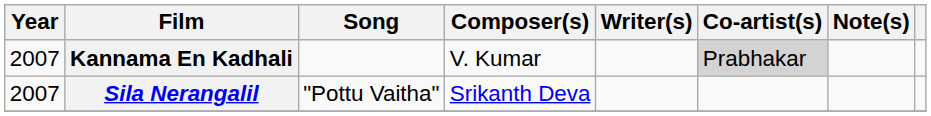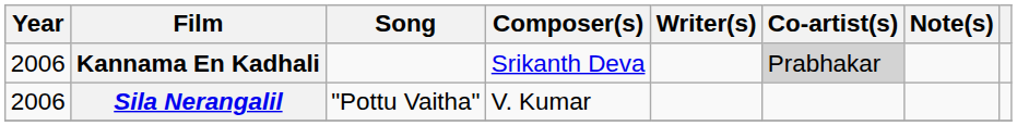Kannama En Kadhali | Year: 2007 -> 2006
Kannama En Kadhali | Composer(s): V. Kumar -> Srikanth Deva
Sila Nerangalil | Year: 2007 -> 2006
Sila Nerangalil | Composer(s): Srikanth Deva -> V. Kumar
